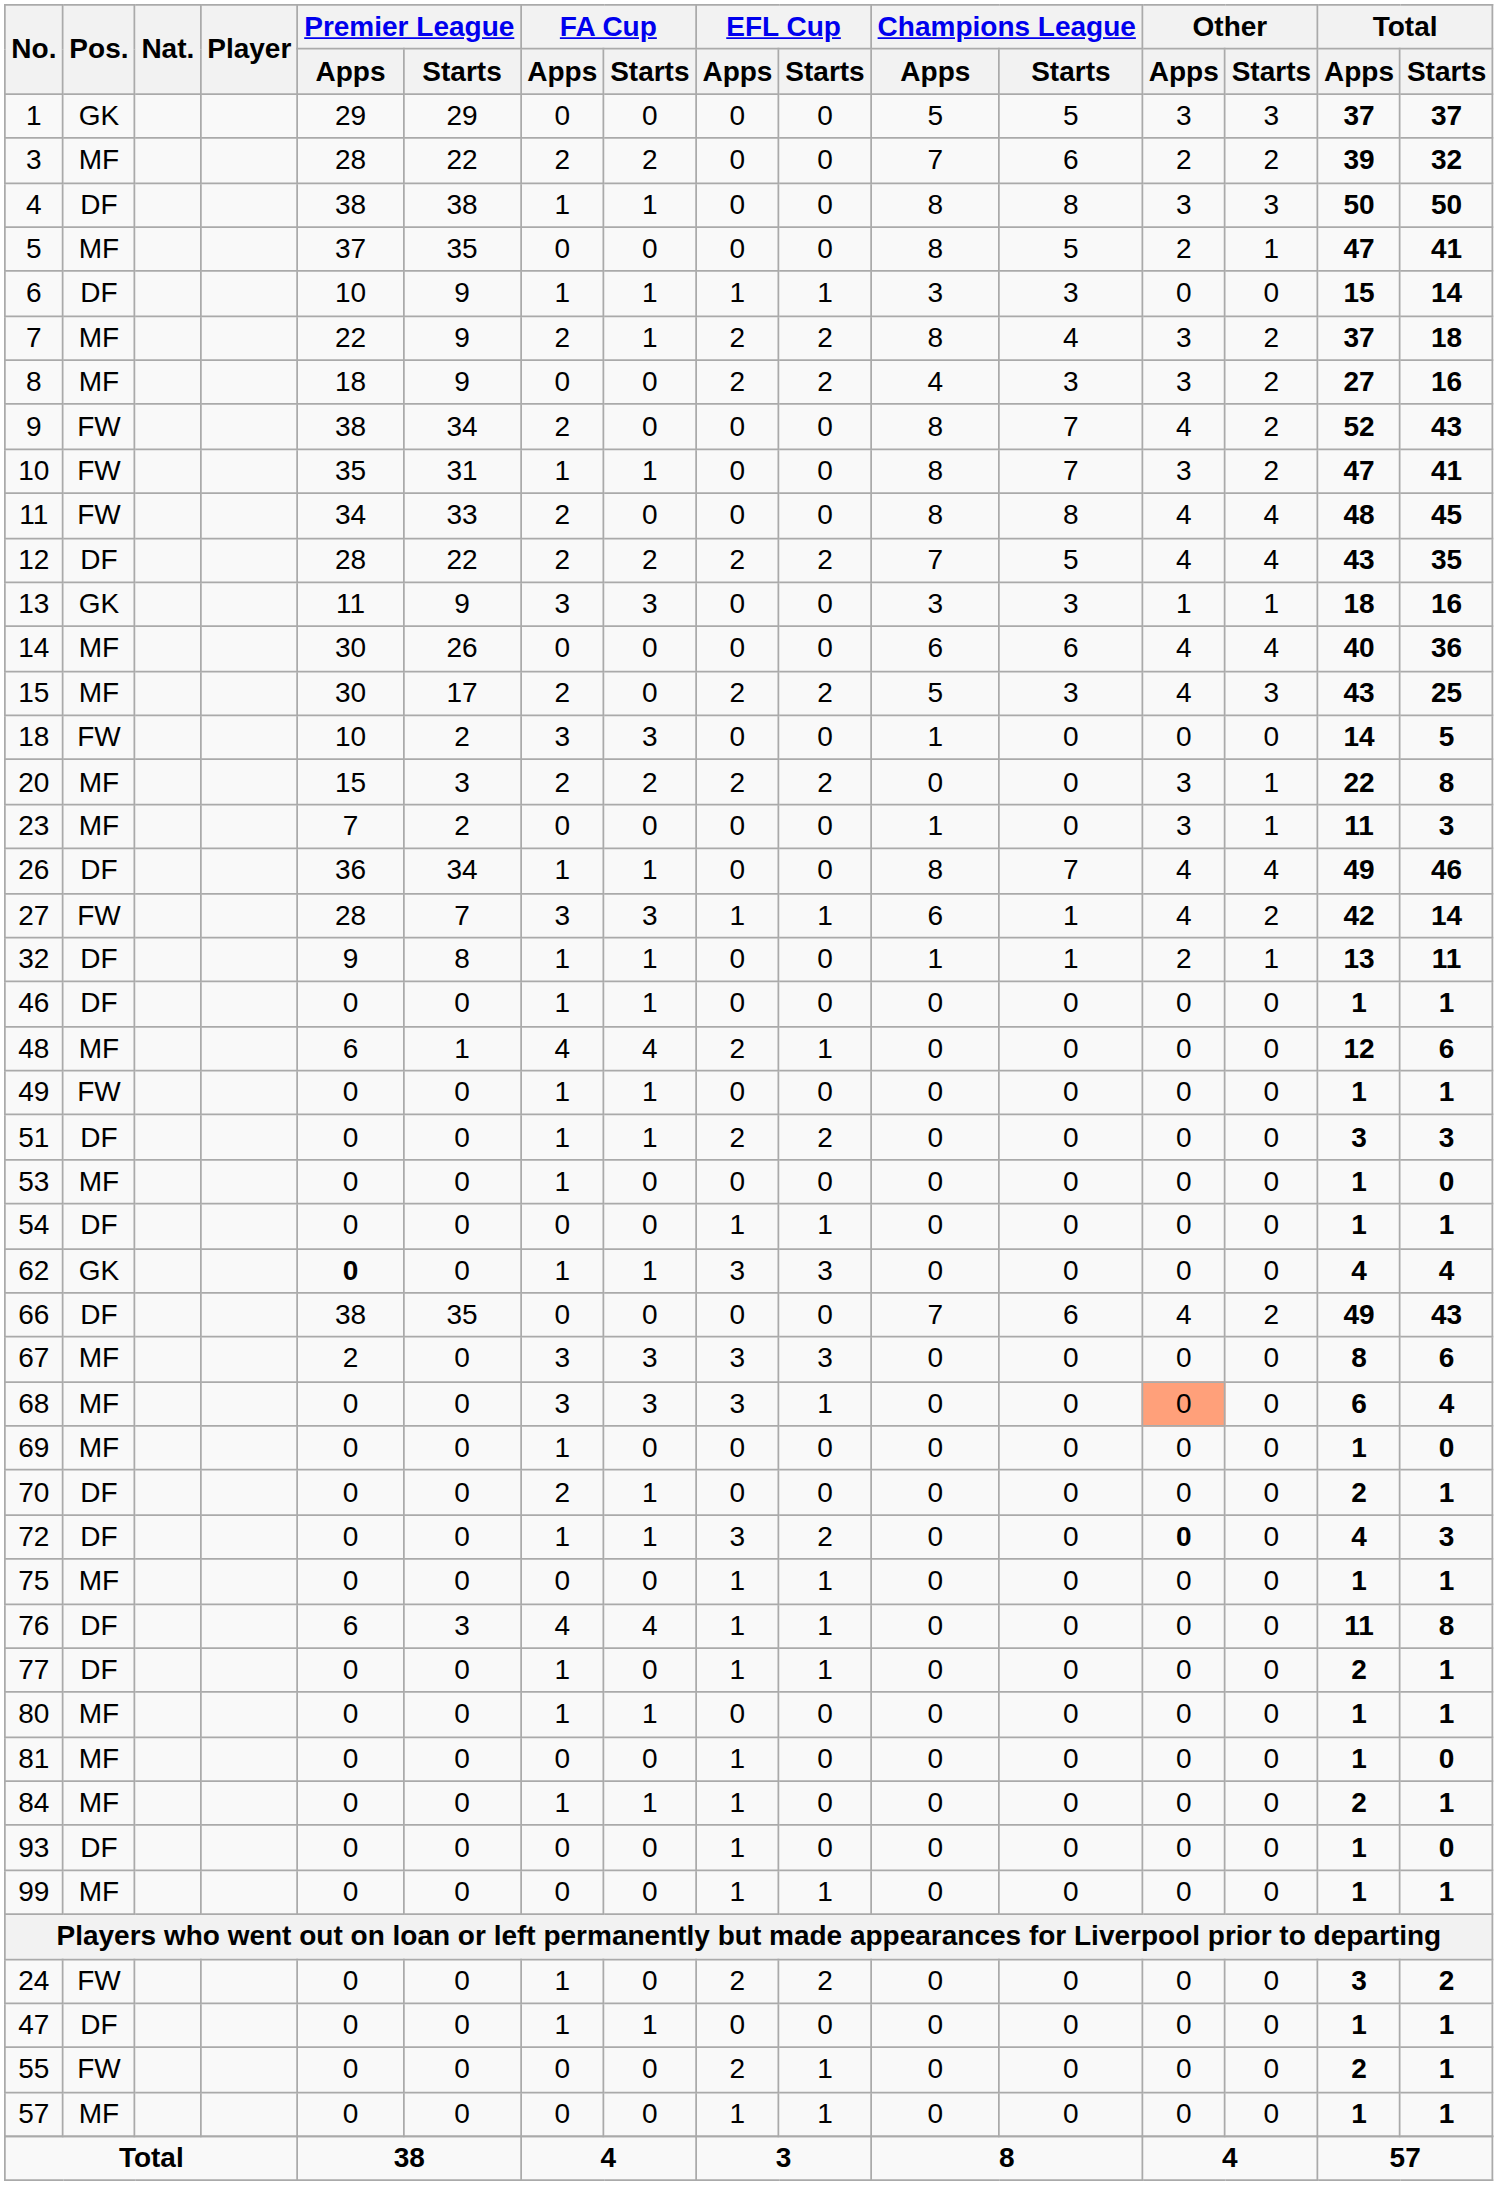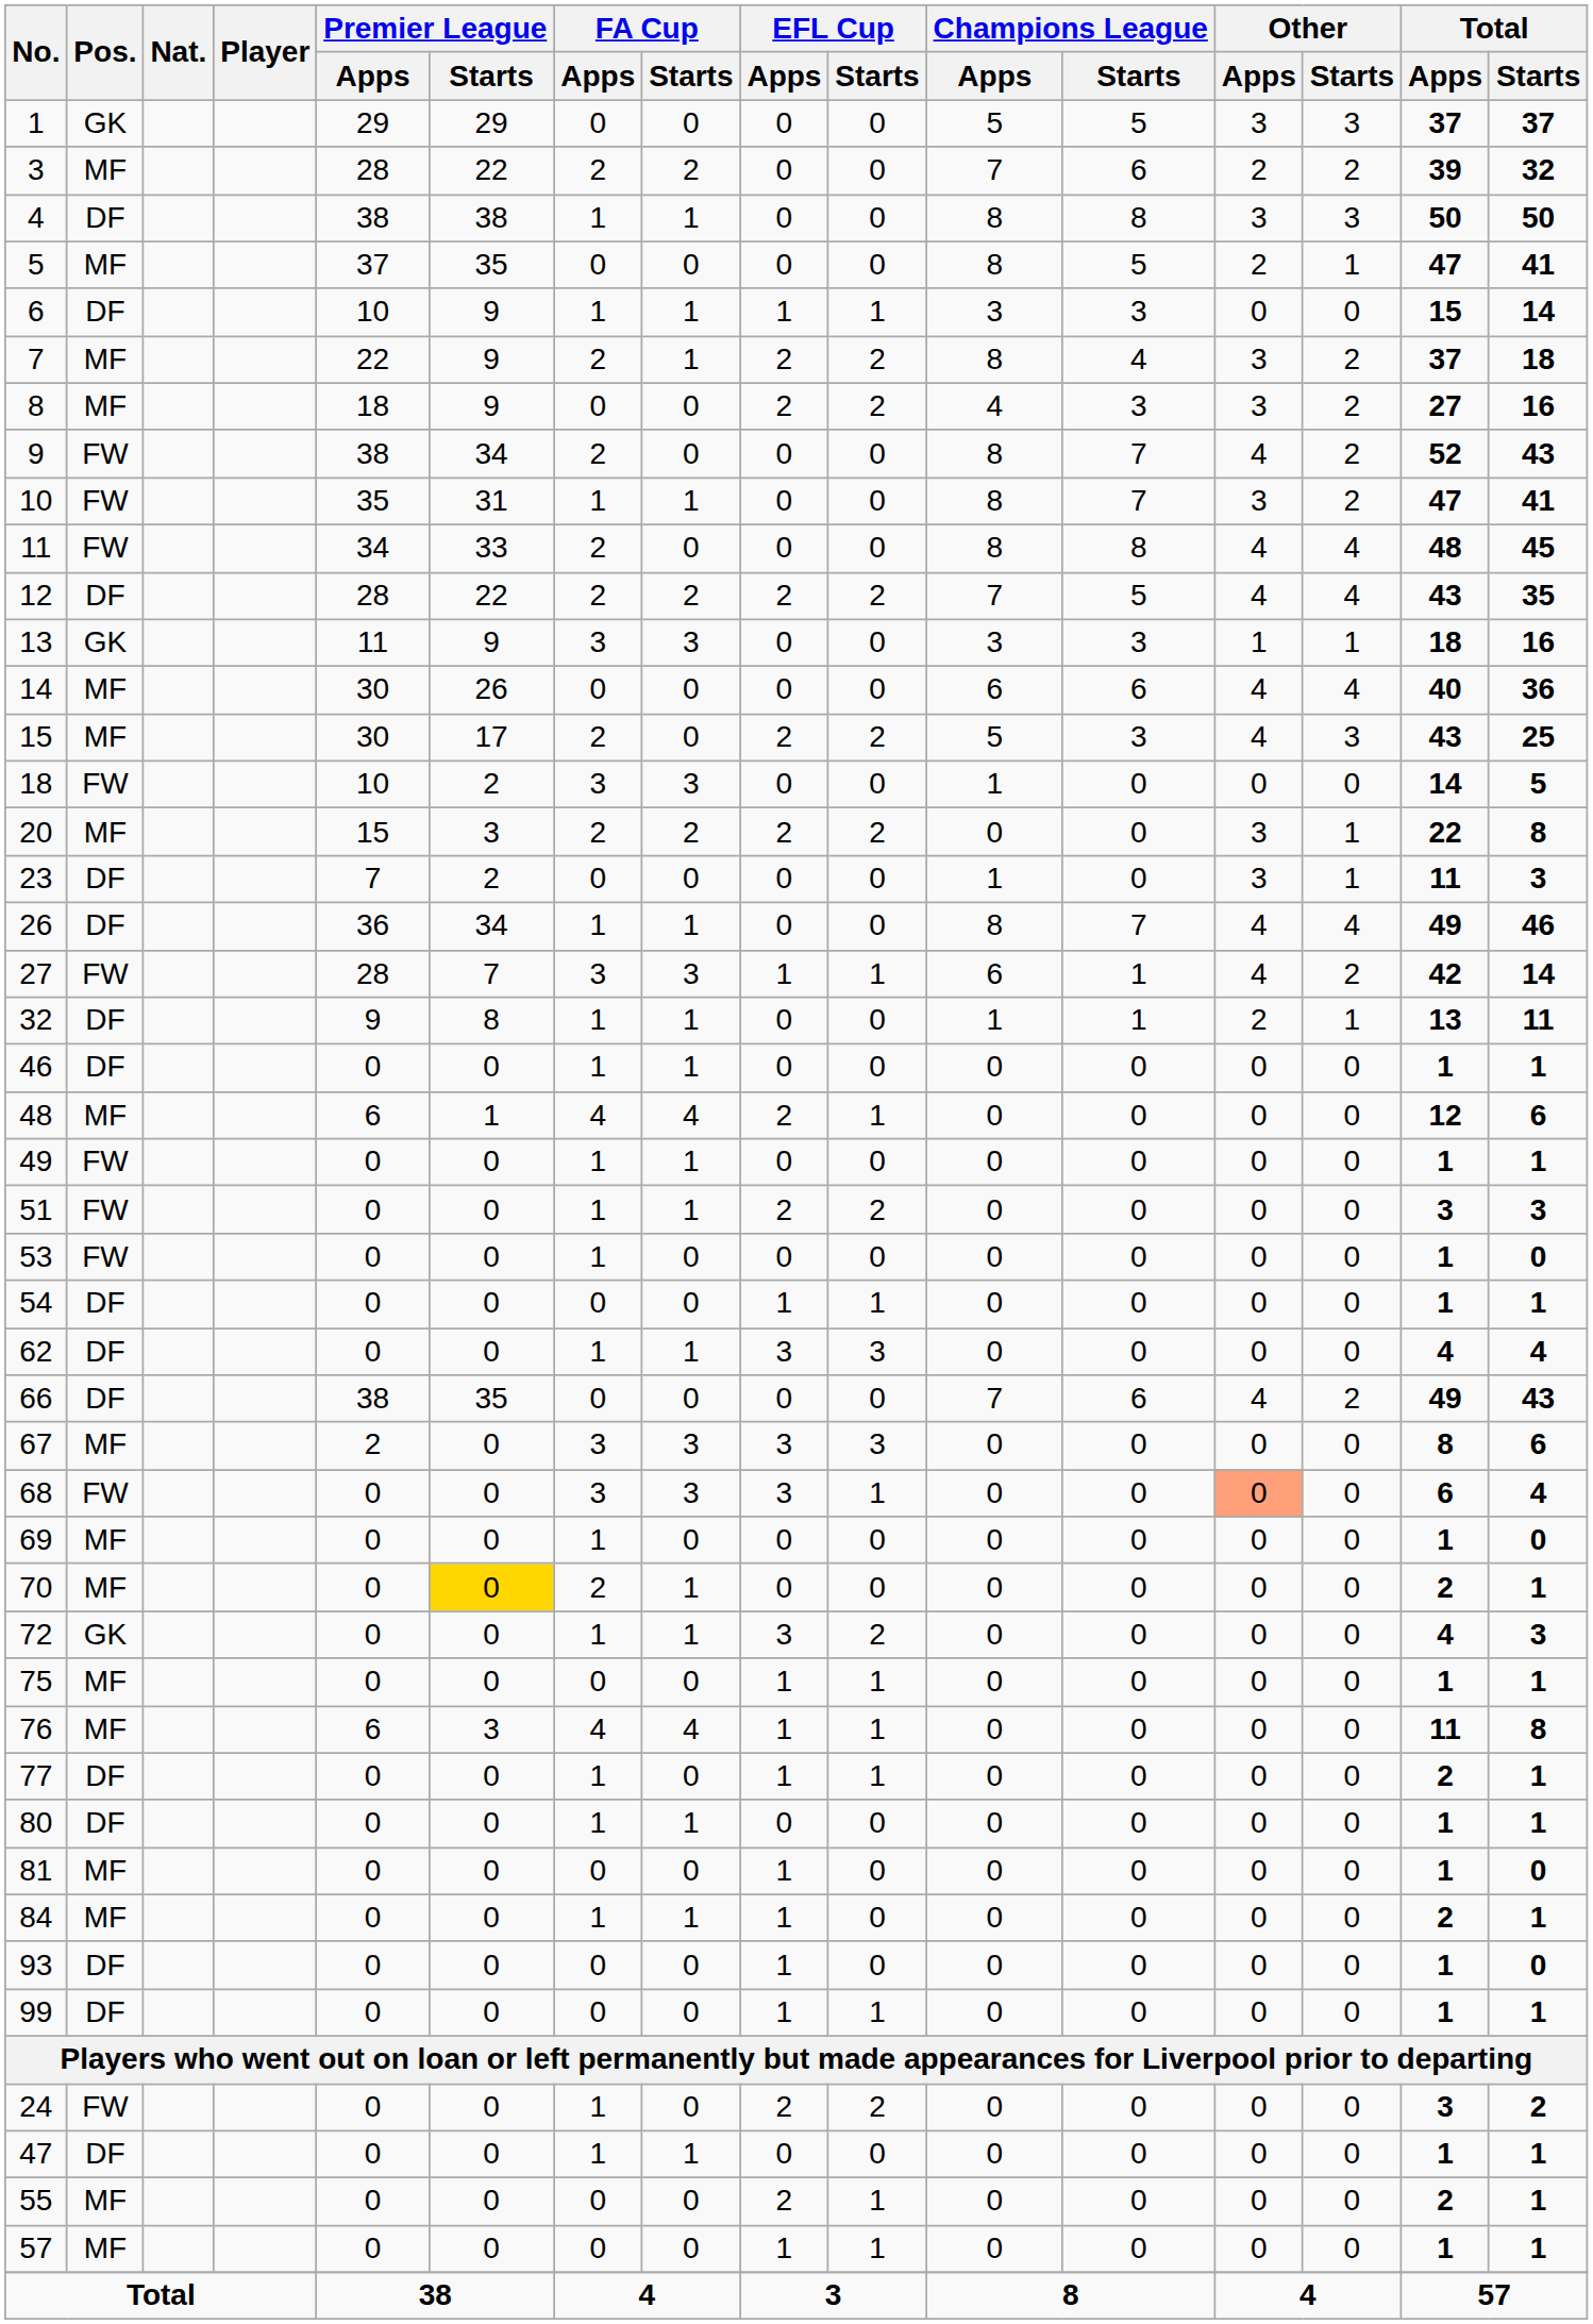23 | Pos.: MF -> DF
51 | Pos.: DF -> FW
53 | Pos.: MF -> FW
62 | Pos.: GK -> DF
62 | Premier League / Apps: bold -> normal
68 | Pos.: MF -> FW
70 | Pos.: DF -> MF
70 | Premier League / Starts: no background -> gold background
72 | Pos.: DF -> GK
72 | Other / Apps: bold -> normal
76 | Pos.: DF -> MF
80 | Pos.: MF -> DF
99 | Pos.: MF -> DF
55 | Pos.: FW -> MF
